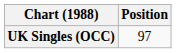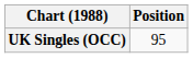UK Singles (OCC) | Position: 97 -> 95
